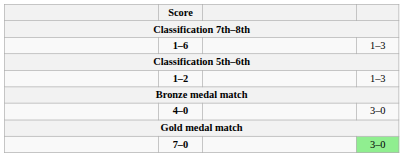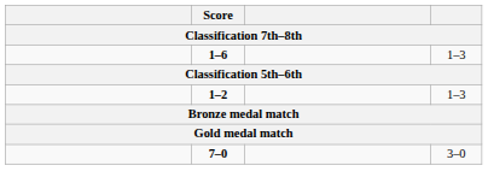- row: 4–0 | 3–0
7–0 | column 4: lightgreen background -> no background
